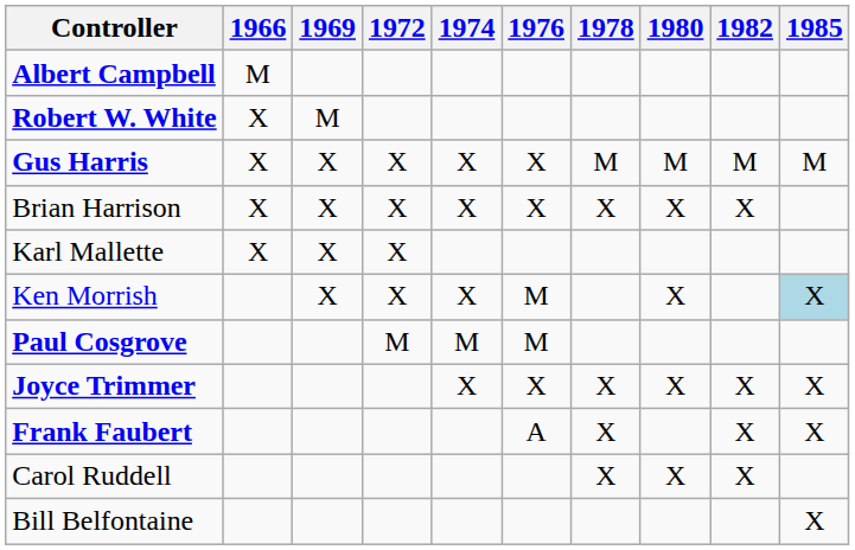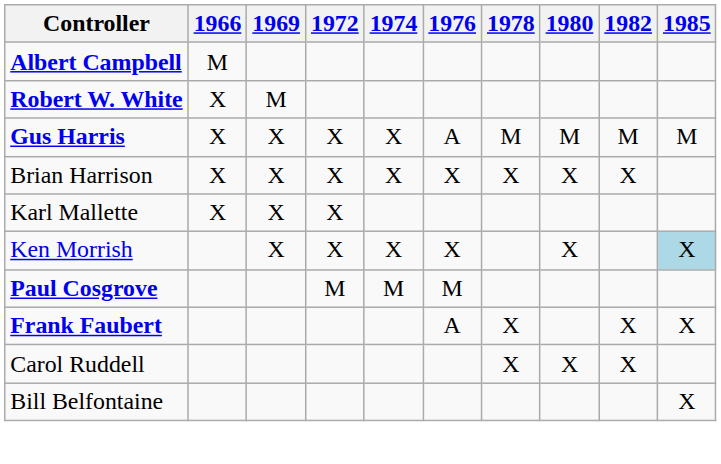Gus Harris | 1976: X -> A
Ken Morrish | 1976: M -> X
- row: Joyce Trimmer | X | X | X | X | X | X
